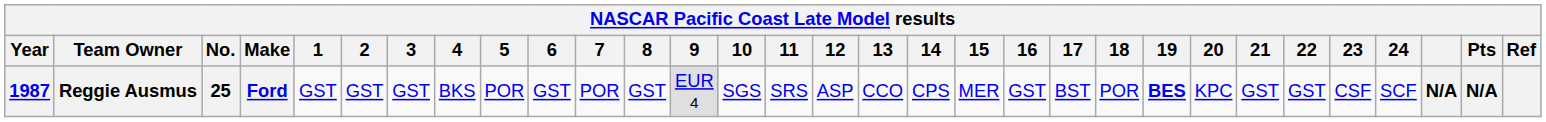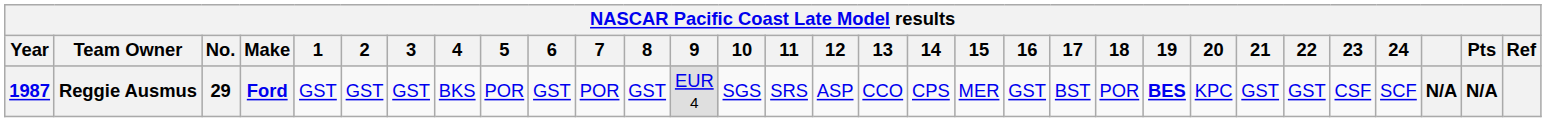Reggie Ausmus | No.: 25 -> 29
